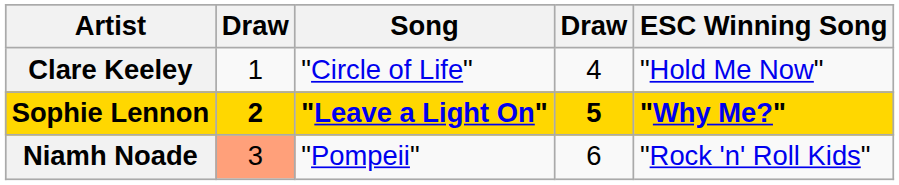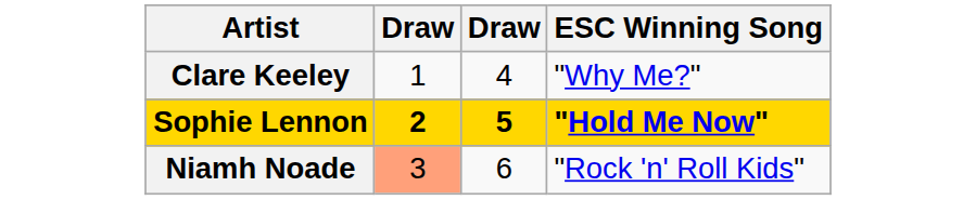- column: Song | "Circle of Life" | "Leave a Light On" | "Pompeii"
Clare Keeley | ESC Winning Song: "Hold Me Now" -> "Why Me?"
Sophie Lennon | ESC Winning Song: "Why Me?" -> "Hold Me Now"
